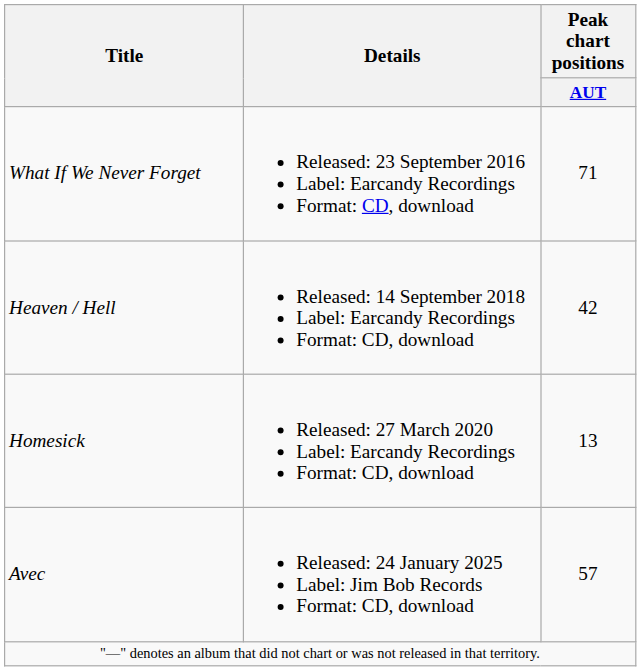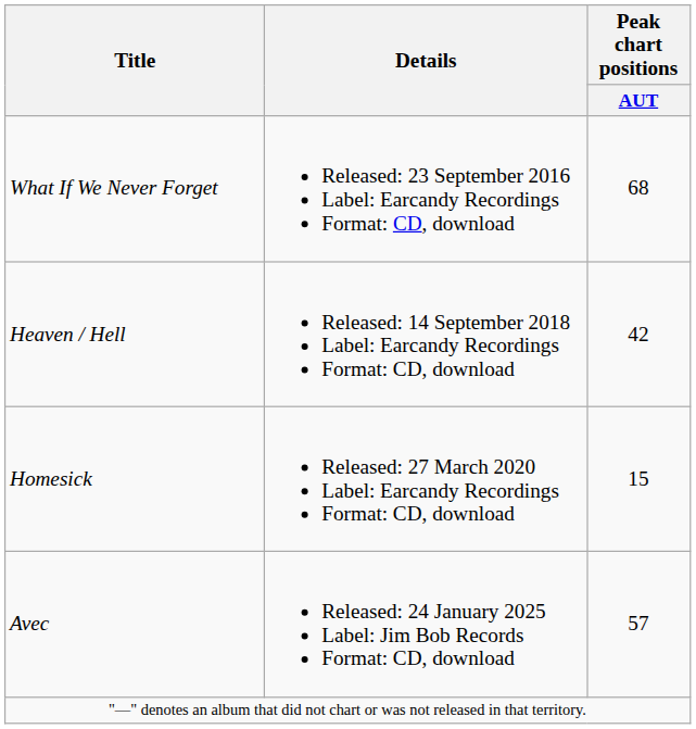What If We Never Forget | Peak chart positions / AUT: 71 -> 68
Homesick | Peak chart positions / AUT: 13 -> 15
